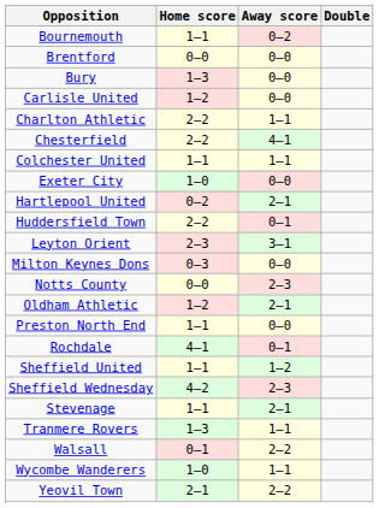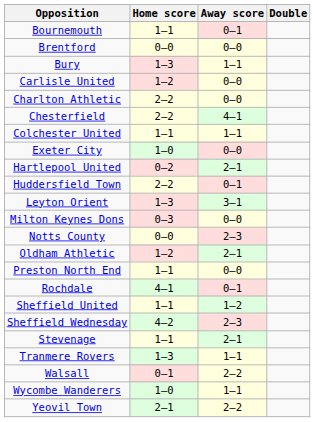Bournemouth | Away score: 0–2 -> 0–1
Bury | Away score: 0–0 -> 1–1
Charlton Athletic | Away score: 1–1 -> 0–0
Leyton Orient | Home score: 2–3 -> 1–3
